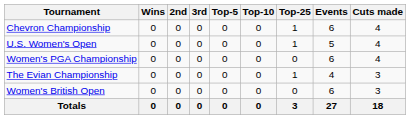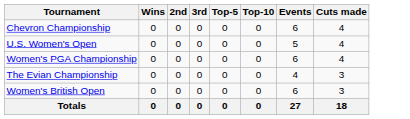- column: Top-25 | 1 | 1 | 0 | 1 | 0 | 3
